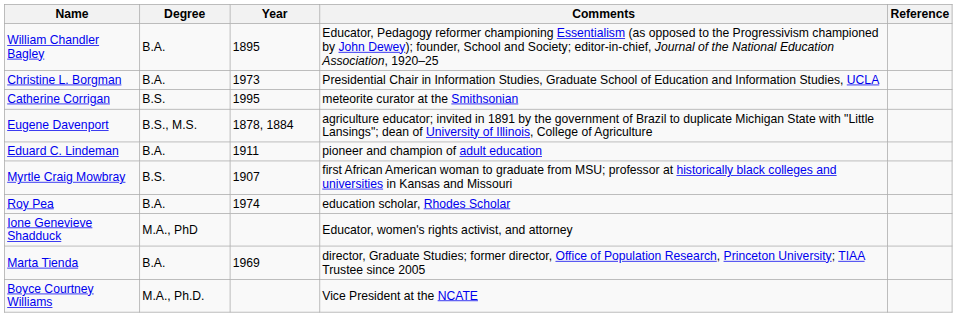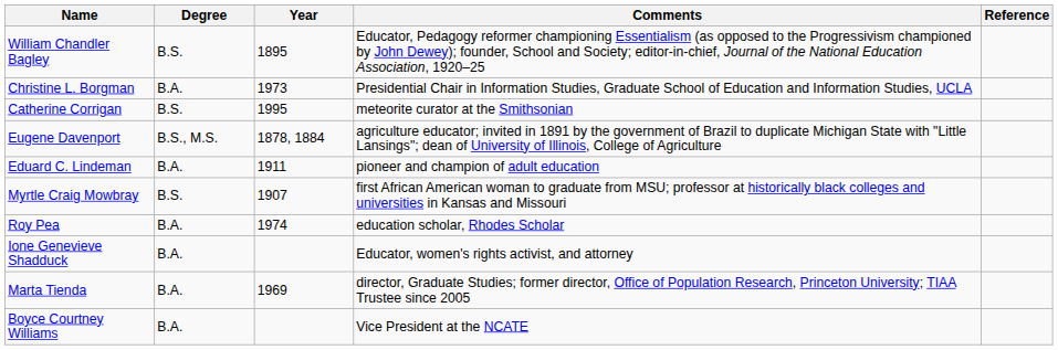William Chandler Bagley | Degree: B.A. -> B.S.
Ione Genevieve Shadduck | Degree: M.A., PhD -> B.A.
Boyce Courtney Williams | Degree: M.A., Ph.D. -> B.A.
